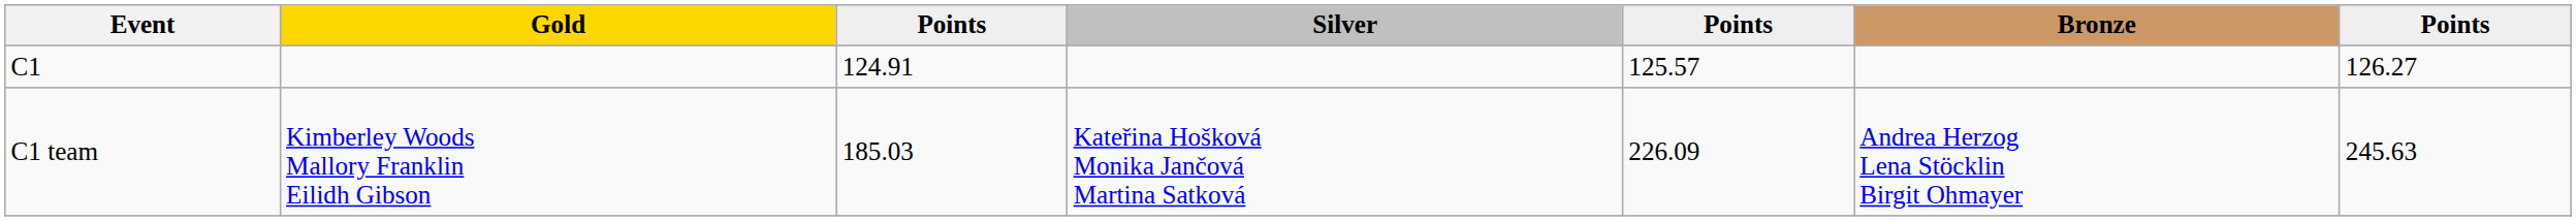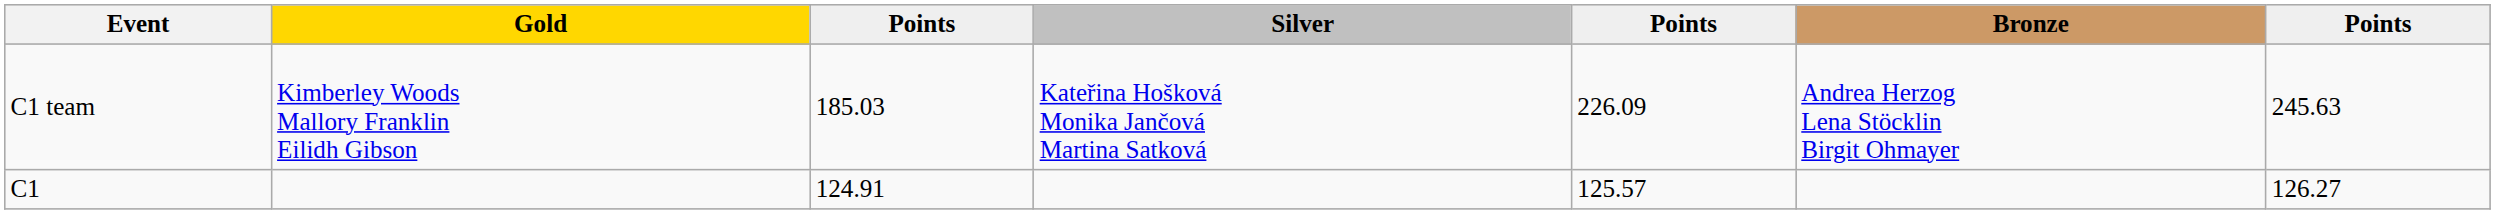rows swapped: C1 <-> C1 team
